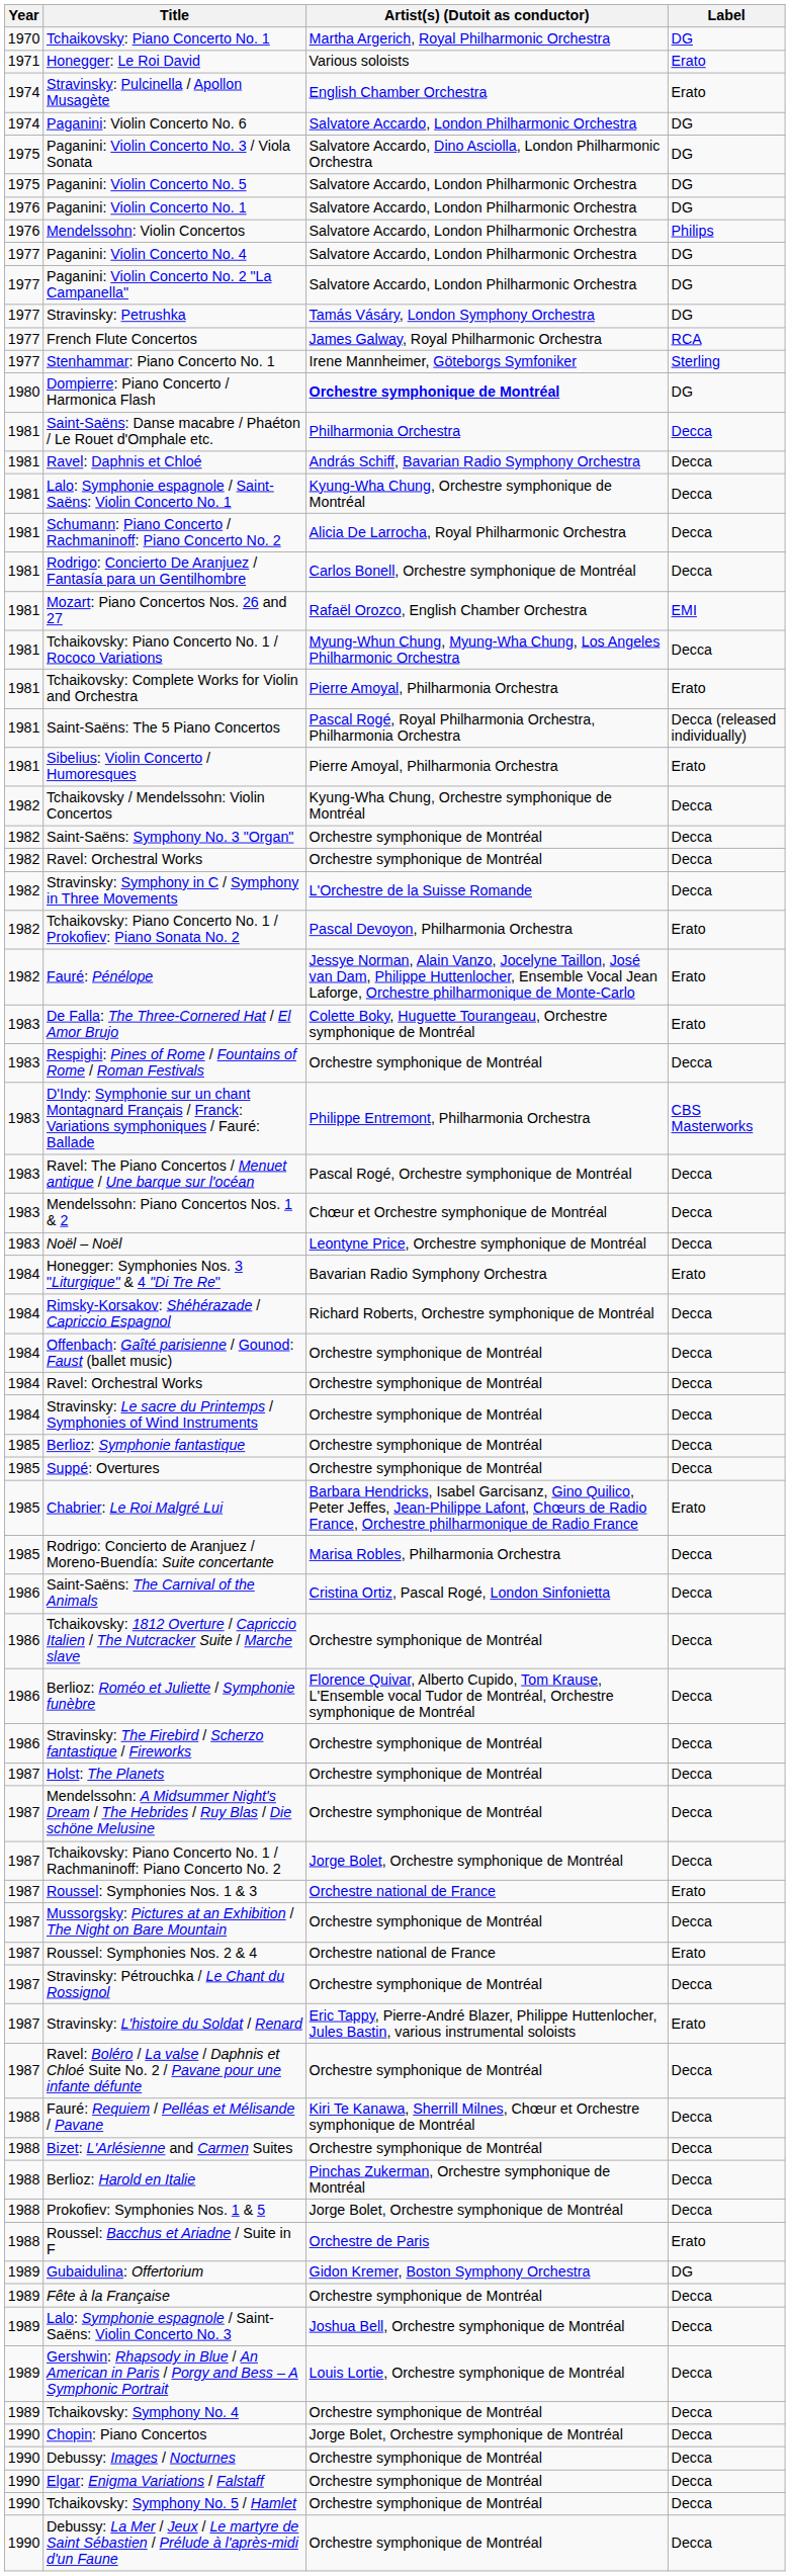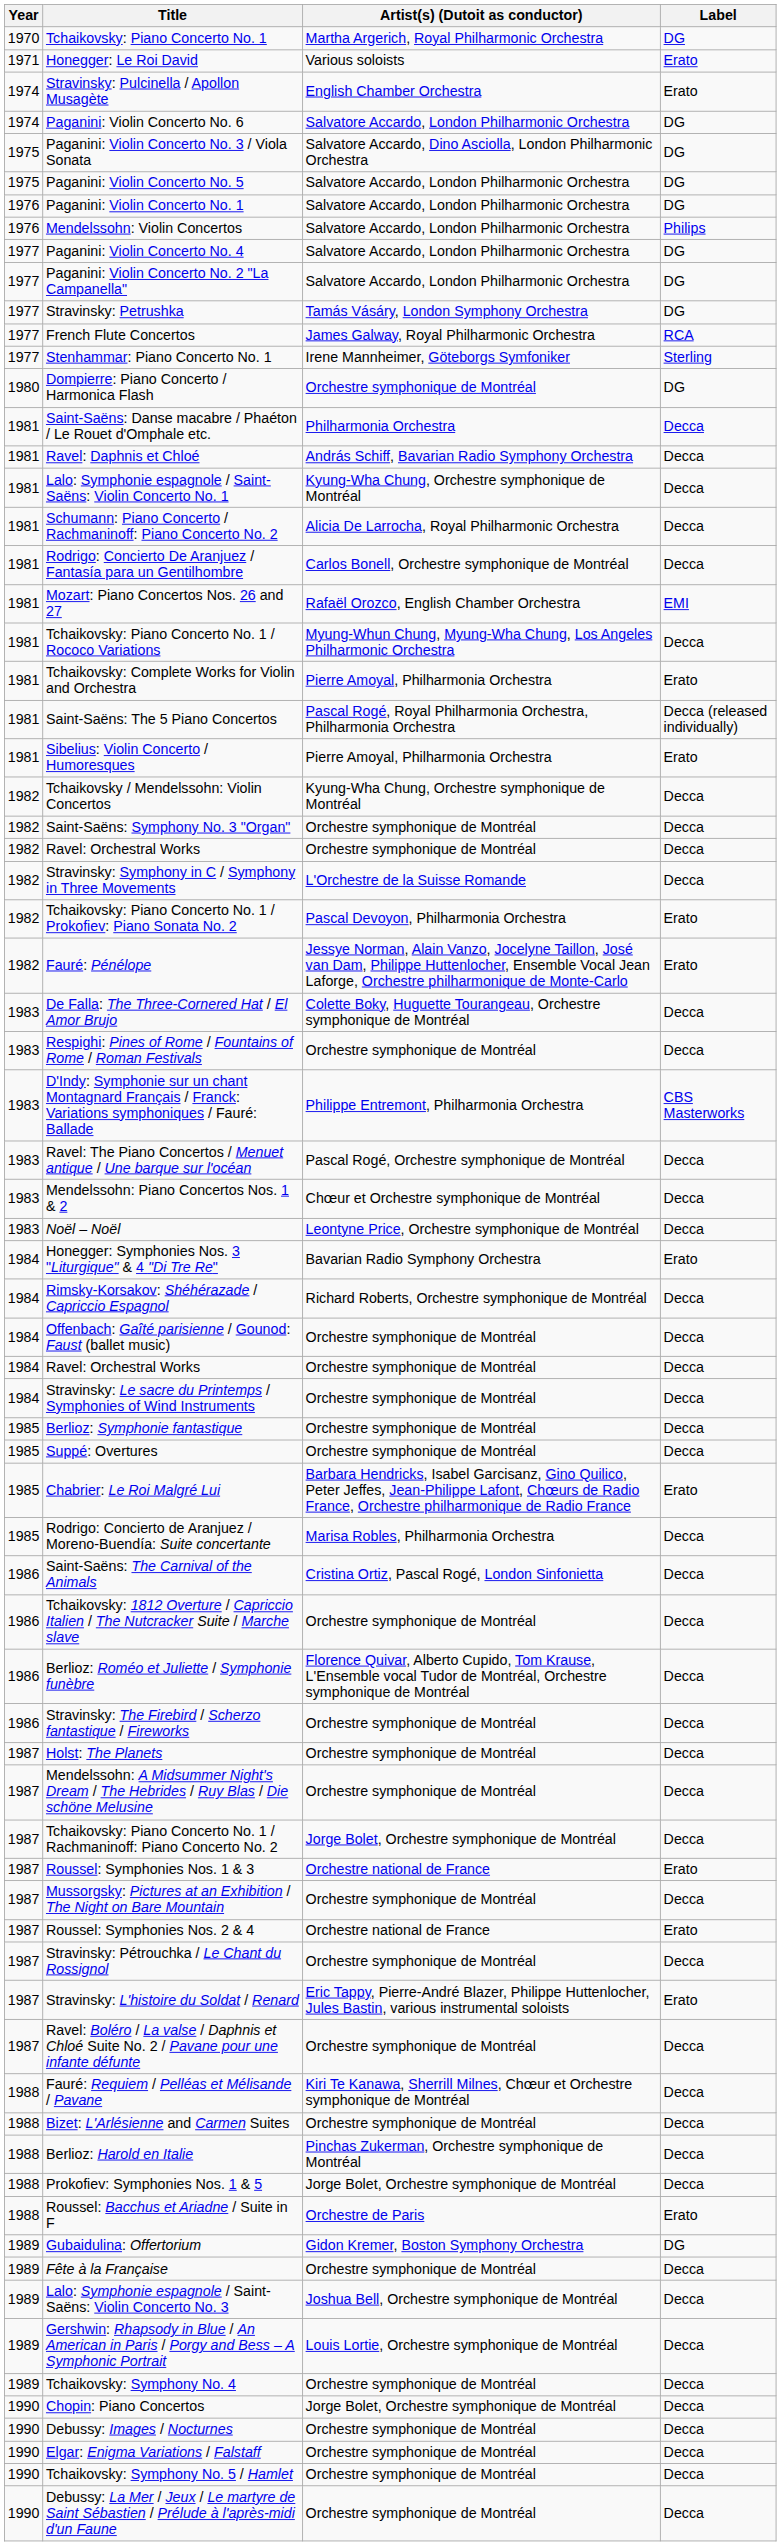Dompierre: Piano Concerto / Harmonica Flash | Artist(s) (Dutoit as conductor): bold -> normal
De Falla: The Three-Cornered Hat / El Amor Brujo | Label: Erato -> Decca
